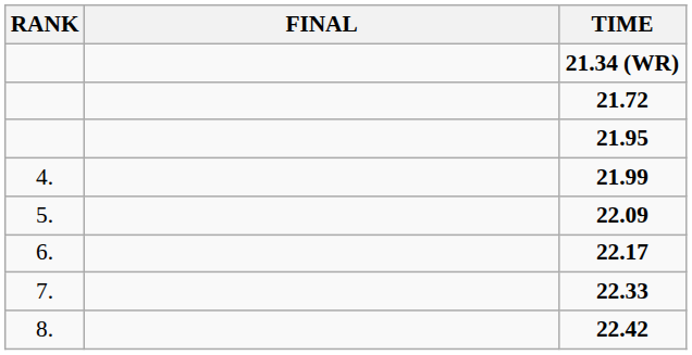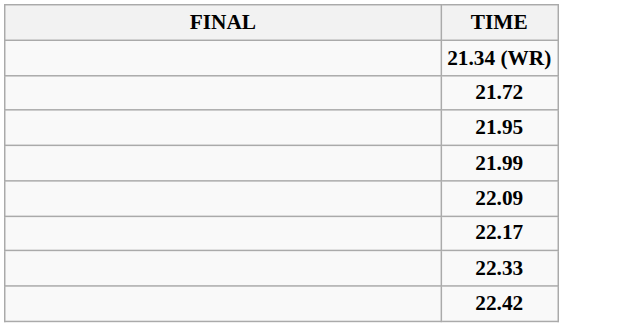- column: RANK | 4. | 5. | 6. | 7. | 8.
